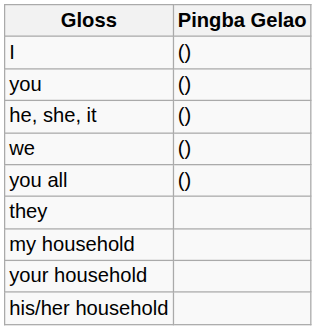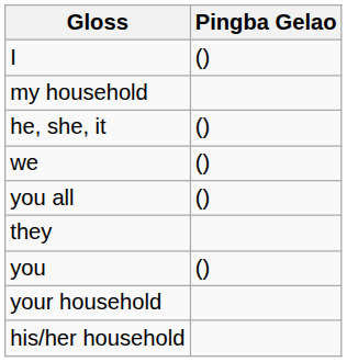rows swapped: you <-> my household
